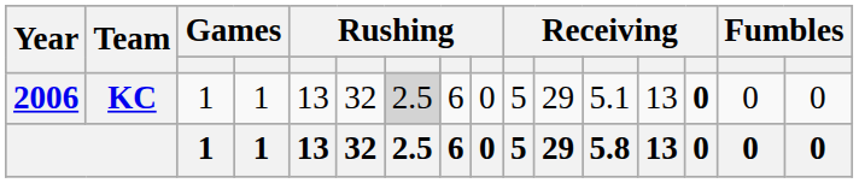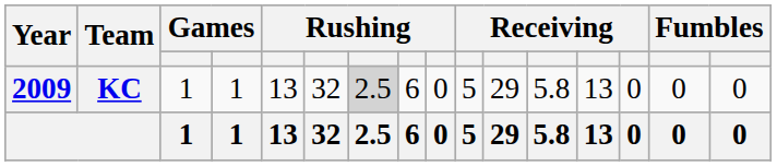KC | Year: 2006 -> 2009
KC | column 12: 5.1 -> 5.8
KC | column 14: bold -> normal
